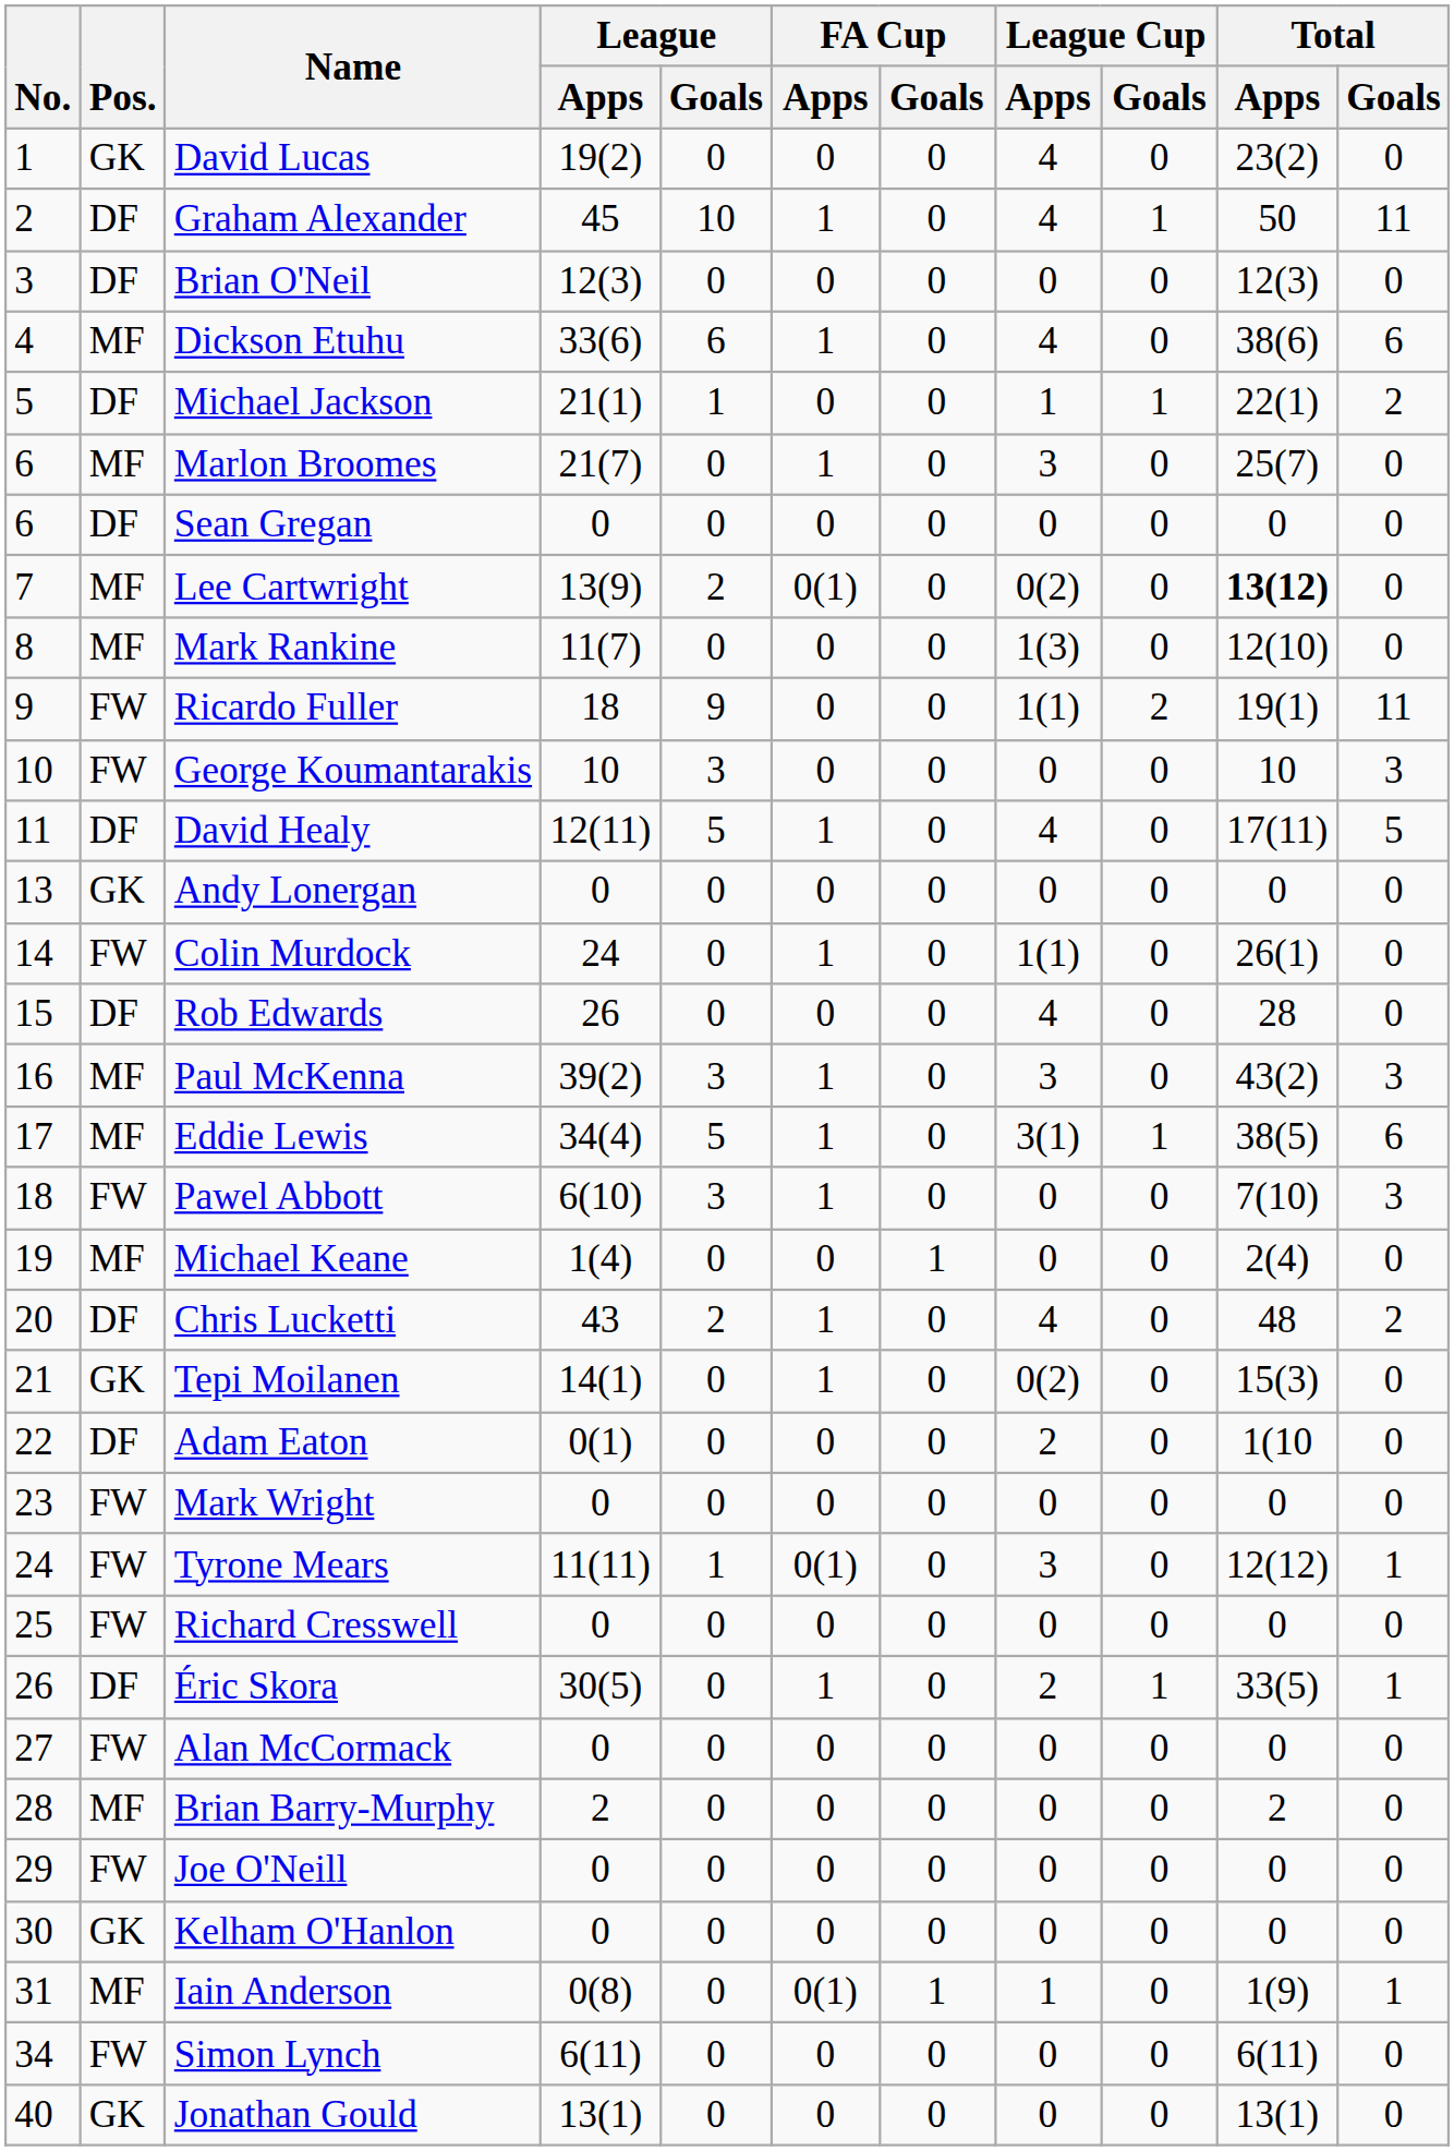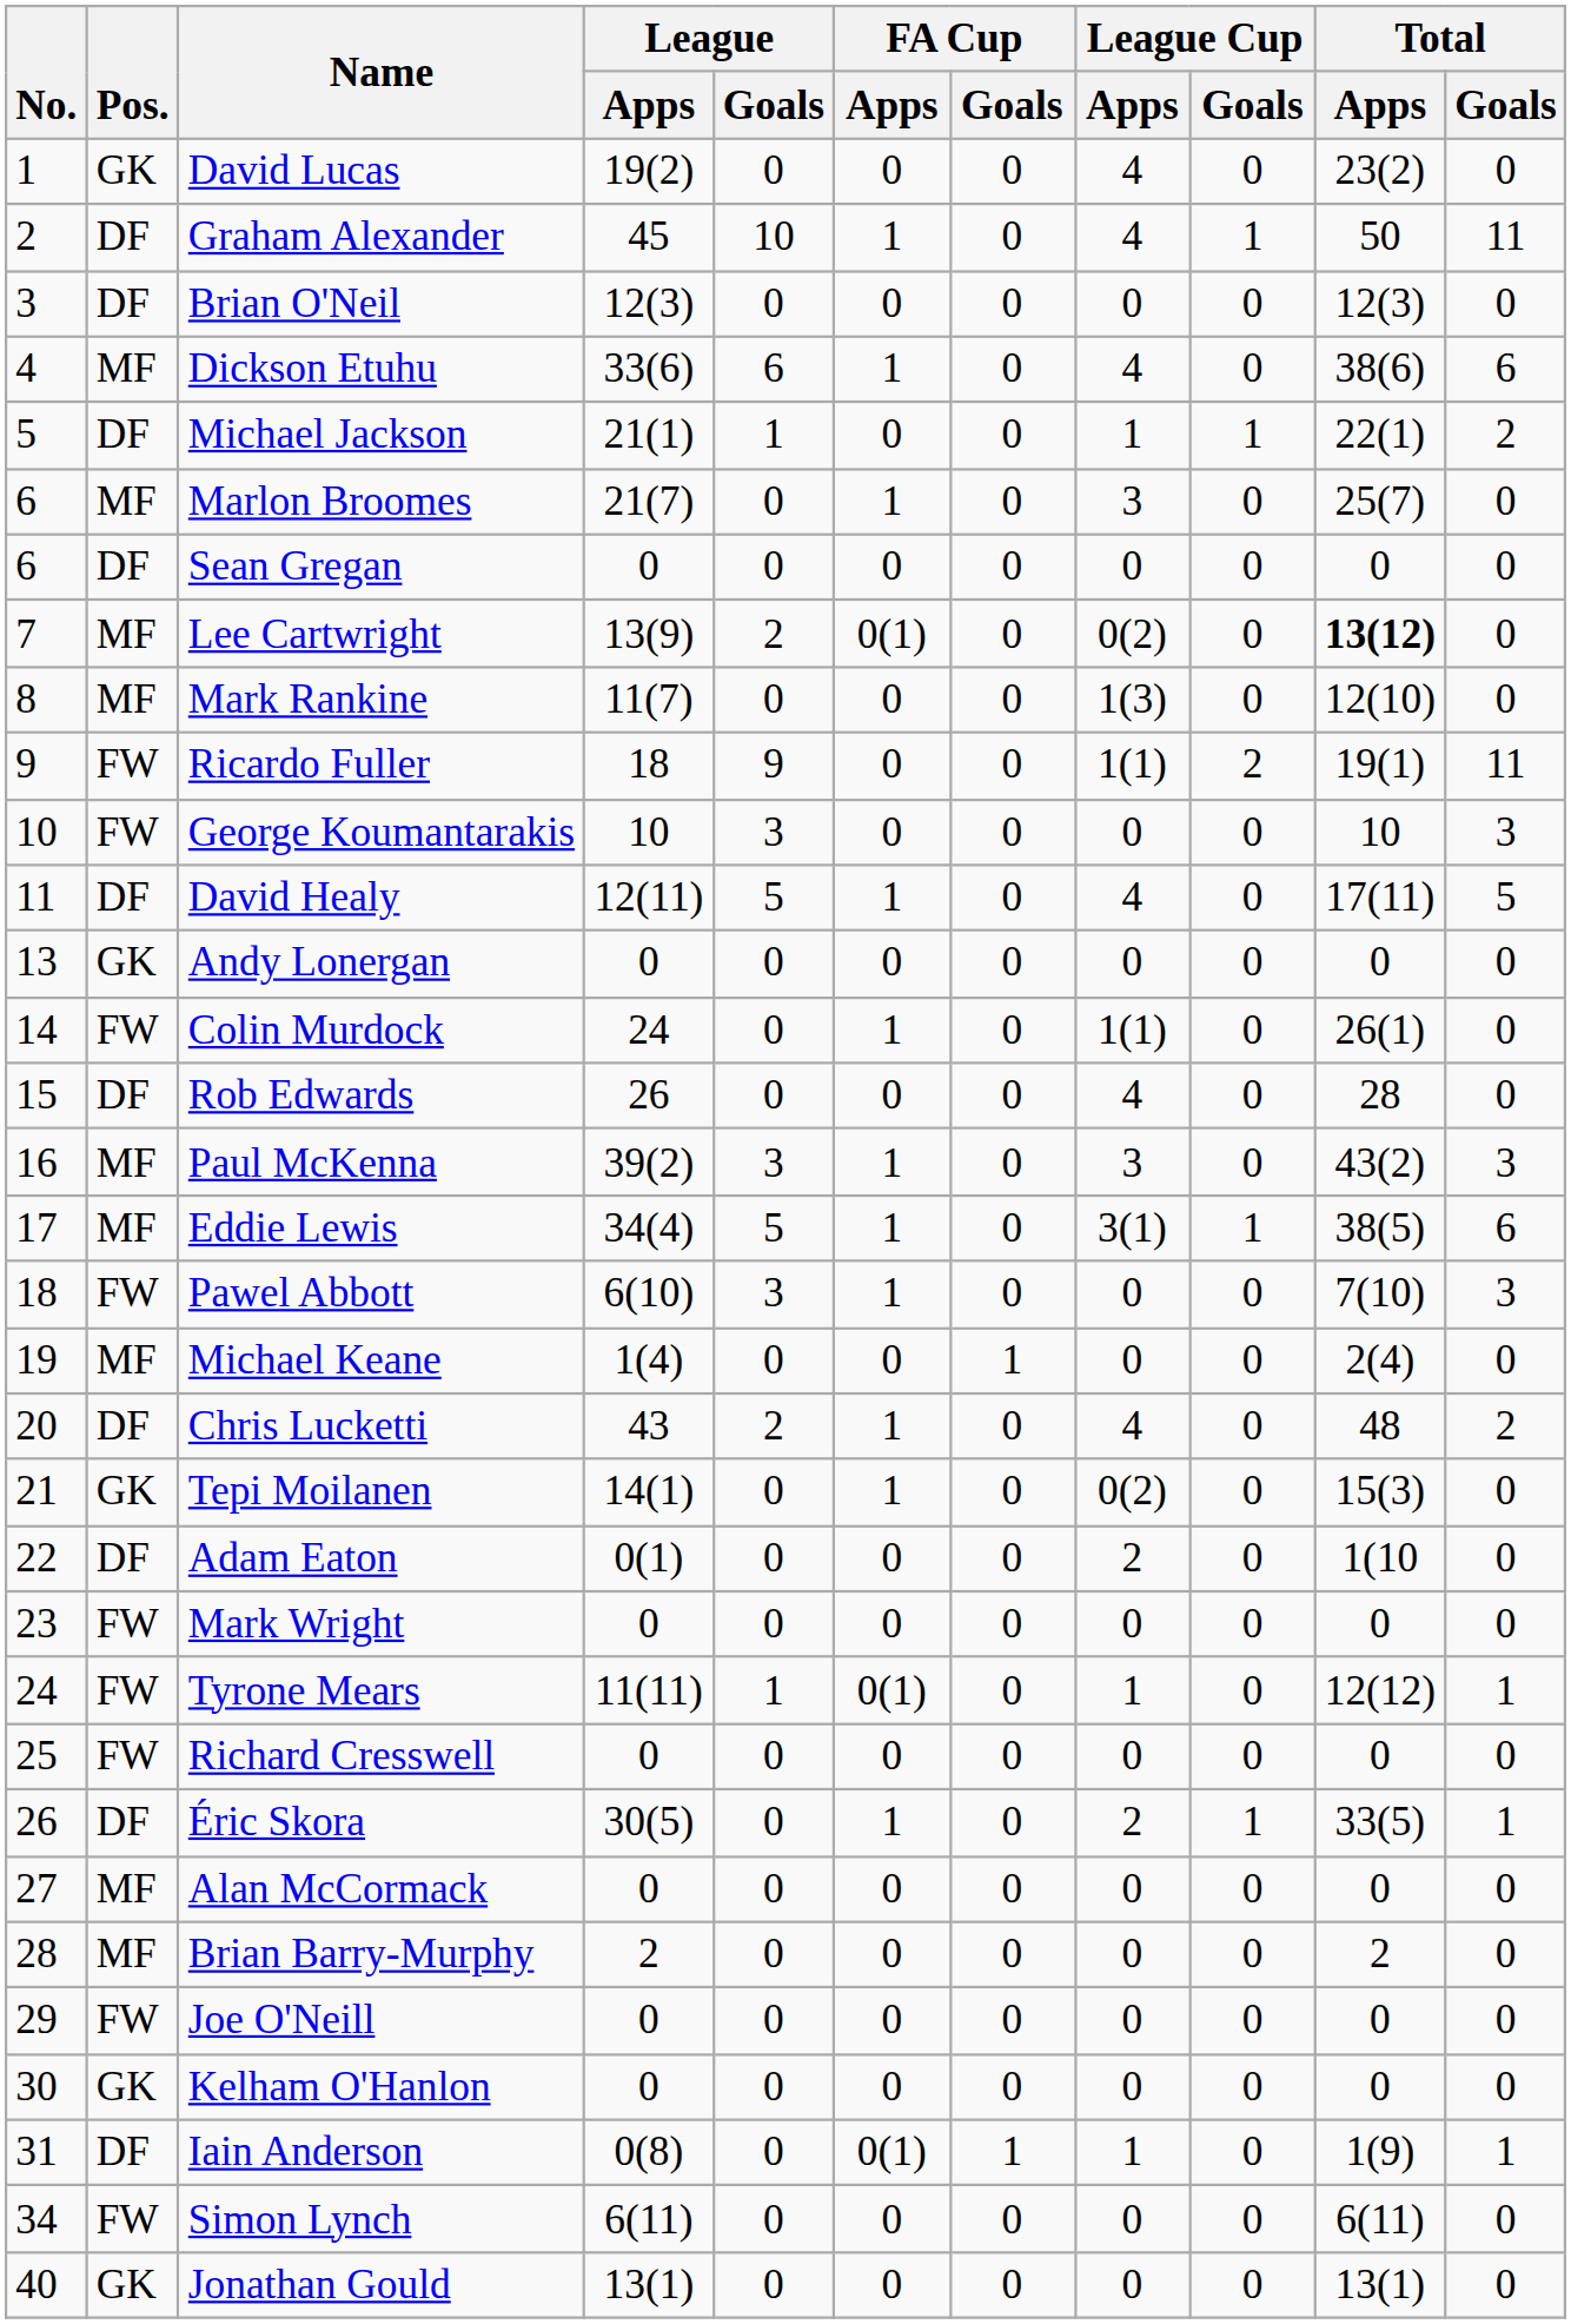Tyrone Mears | League Cup / Apps: 3 -> 1
Alan McCormack | Pos.: FW -> MF
Iain Anderson | Pos.: MF -> DF
